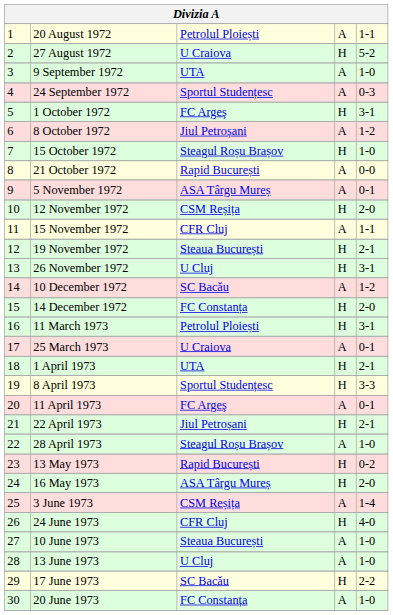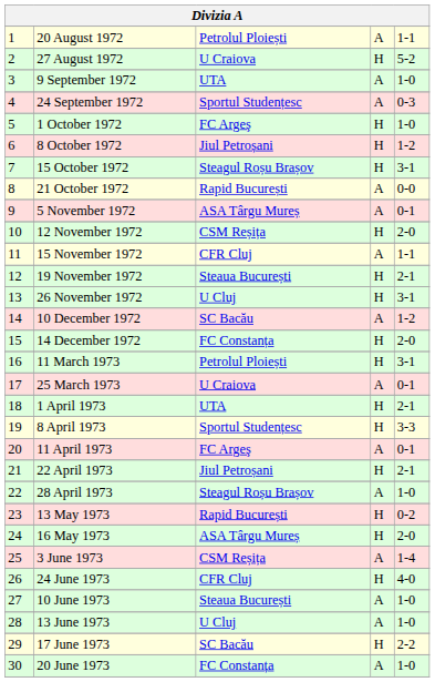1 October 1972 | column 5: 3-1 -> 1-0
8 October 1972 | column 4: A -> H
15 October 1972 | column 5: 1-0 -> 3-1
